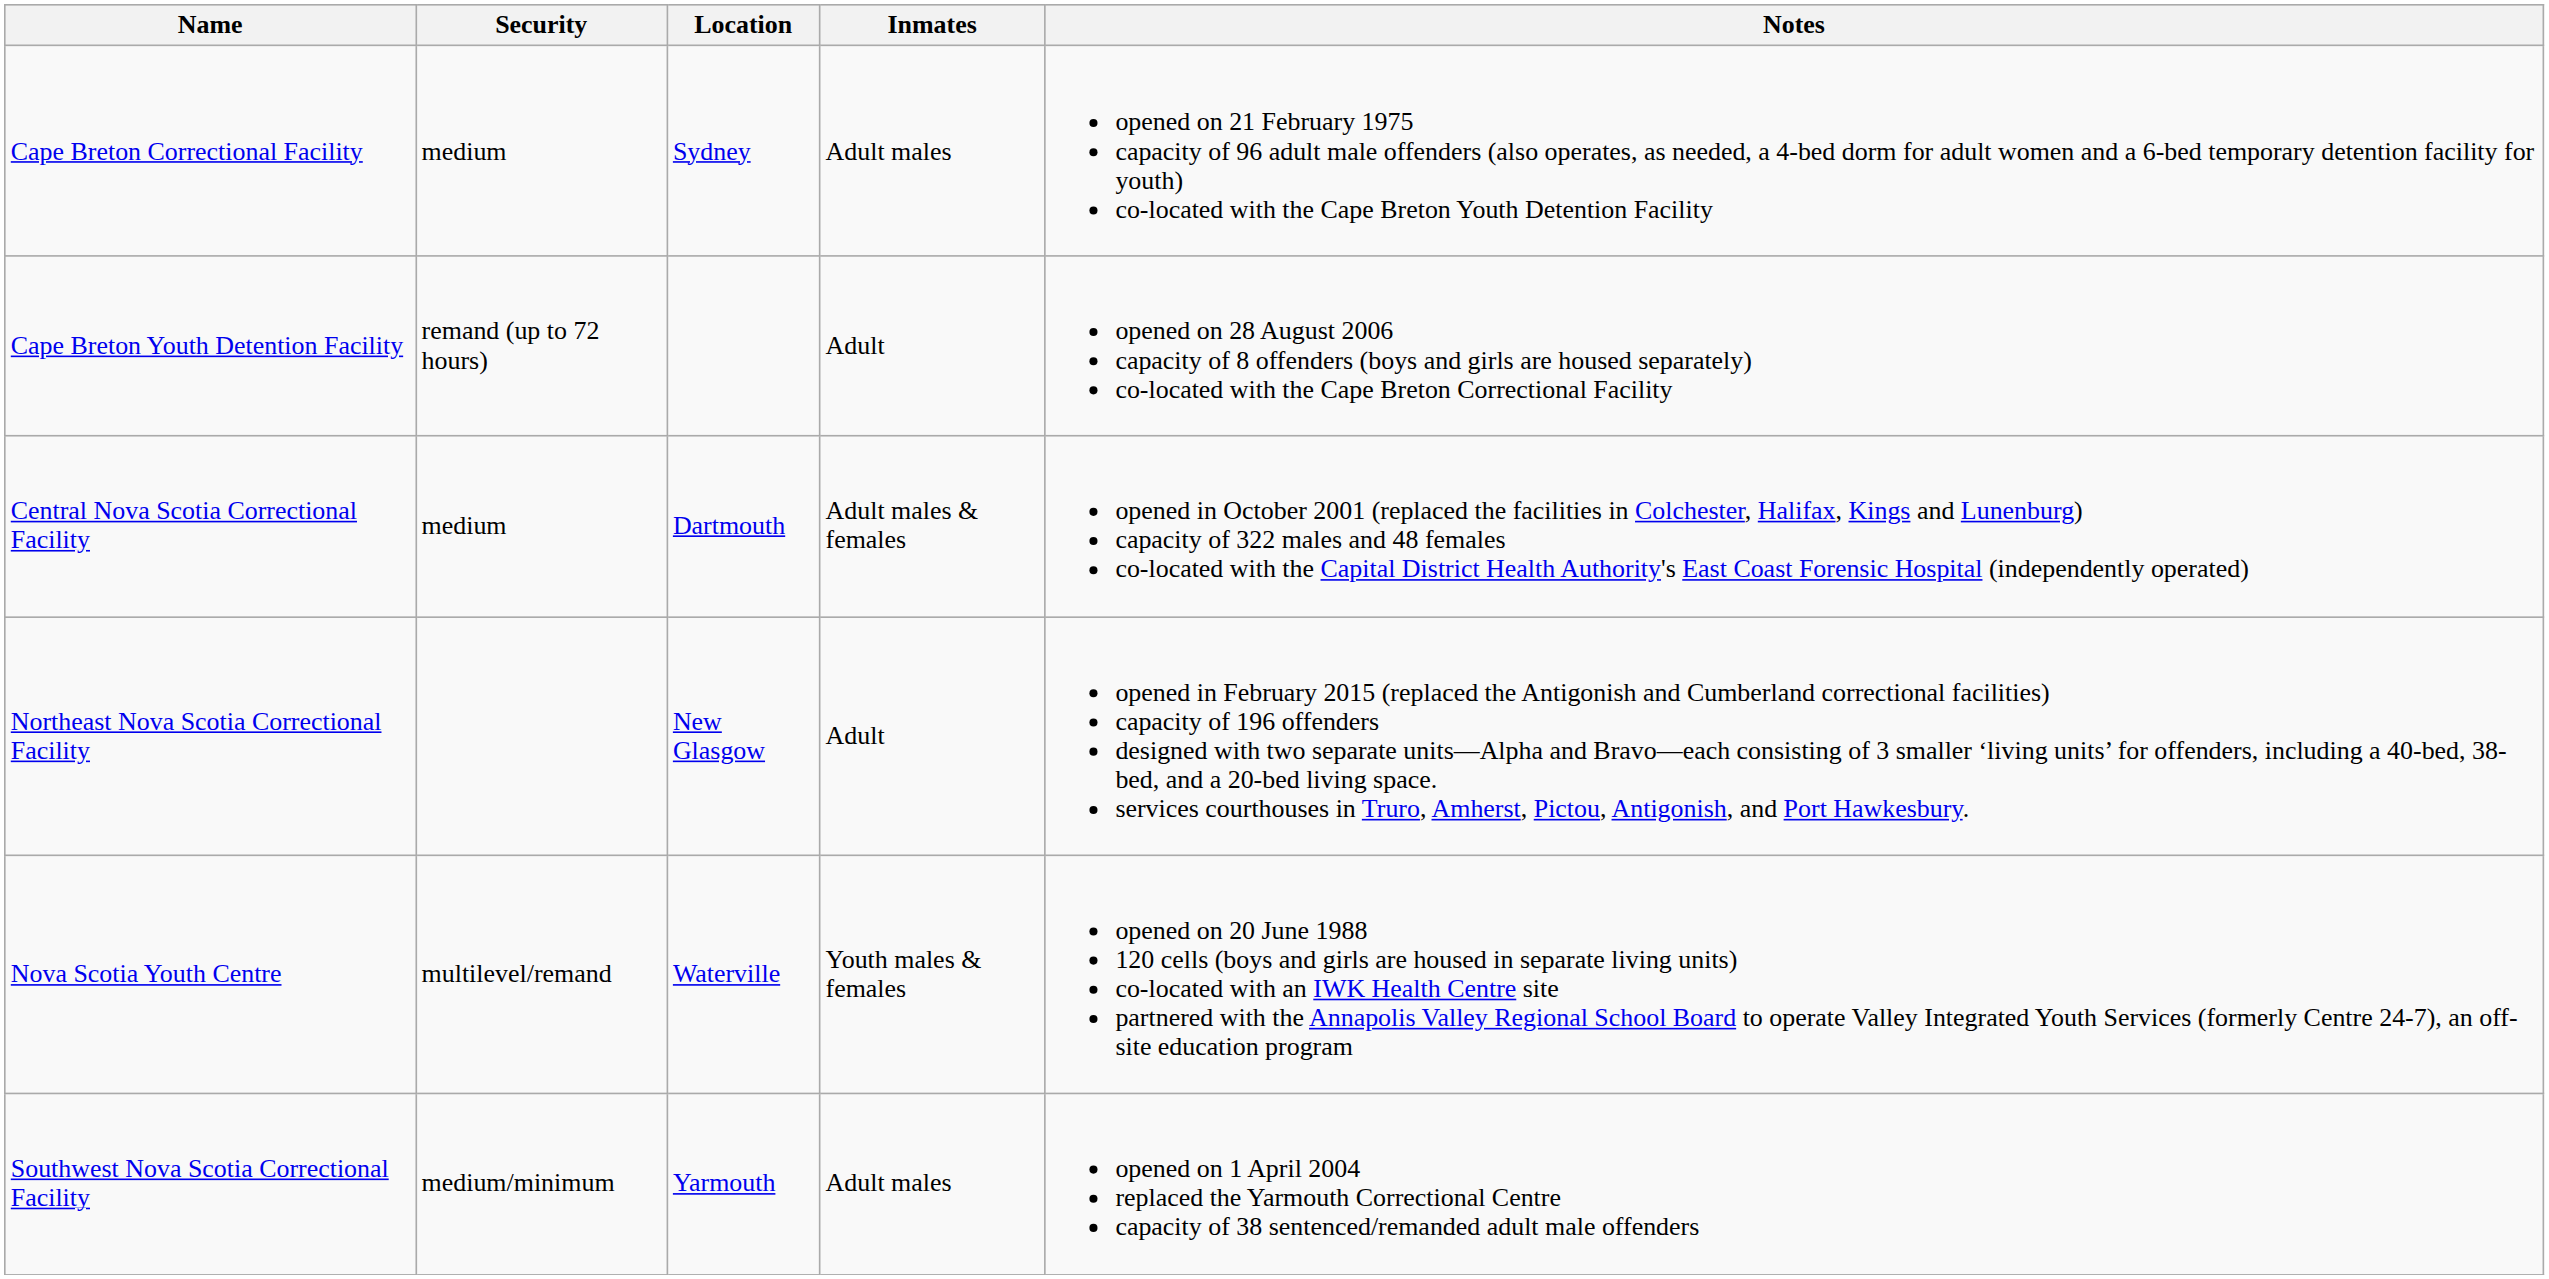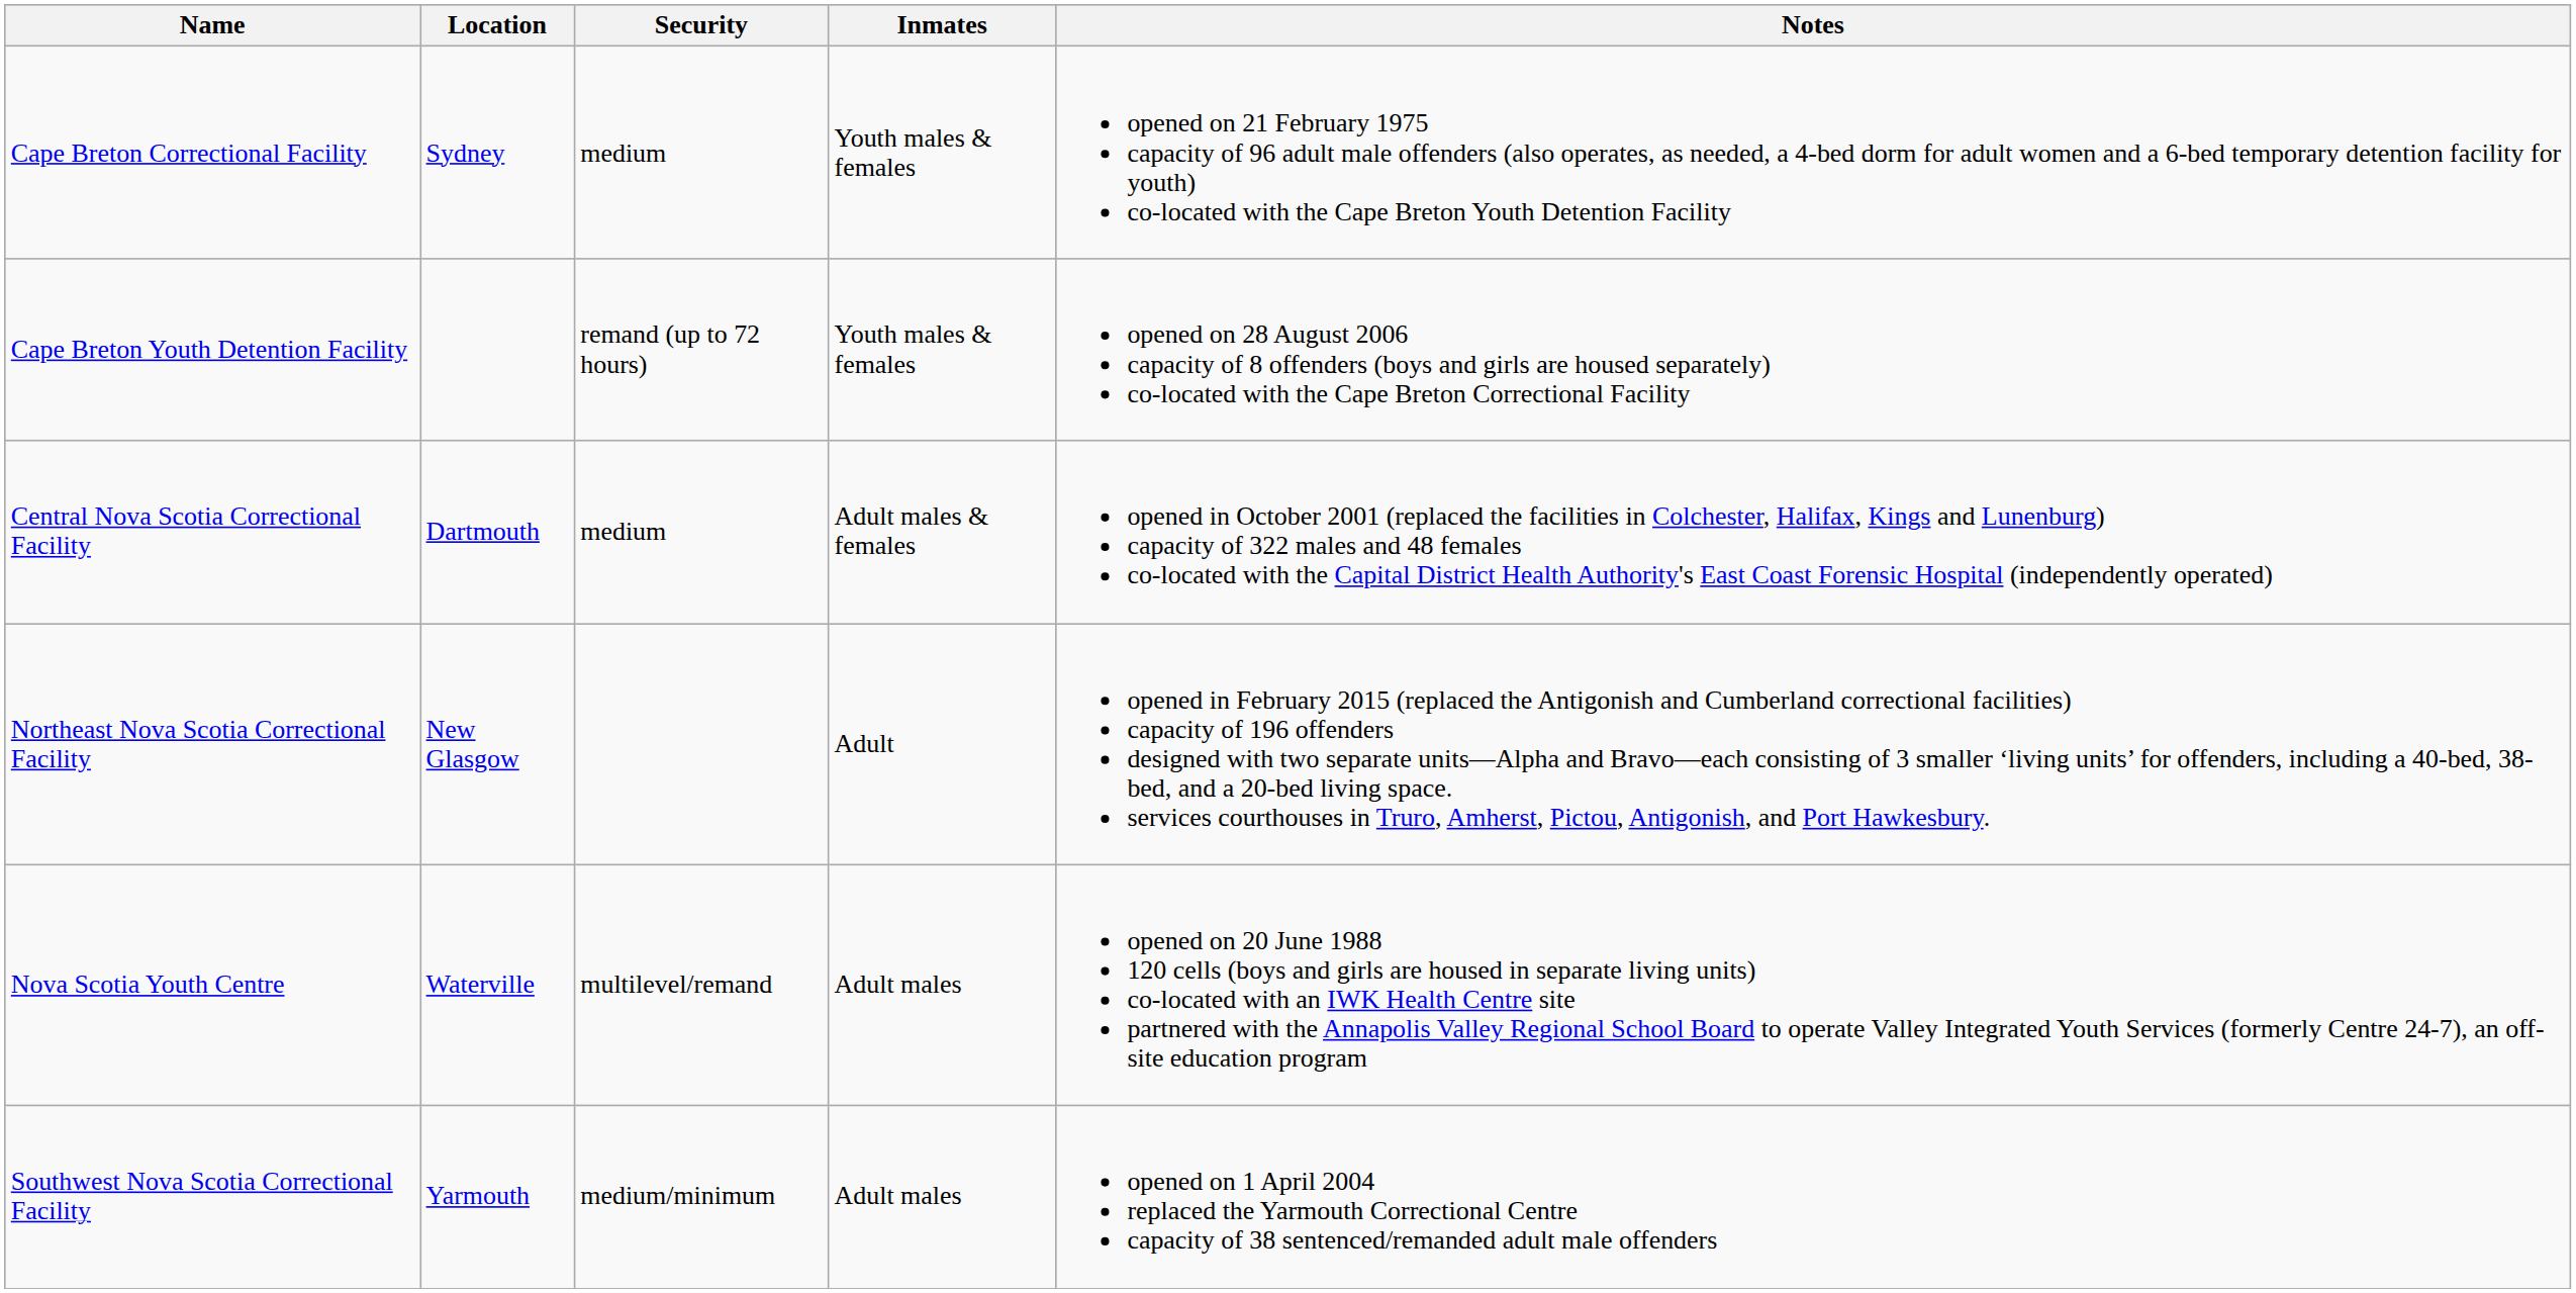columns swapped: Location <-> Security
Cape Breton Correctional Facility | Inmates: Adult males -> Youth males & females
Cape Breton Youth Detention Facility | Inmates: Adult -> Youth males & females
Nova Scotia Youth Centre | Inmates: Youth males & females -> Adult males
